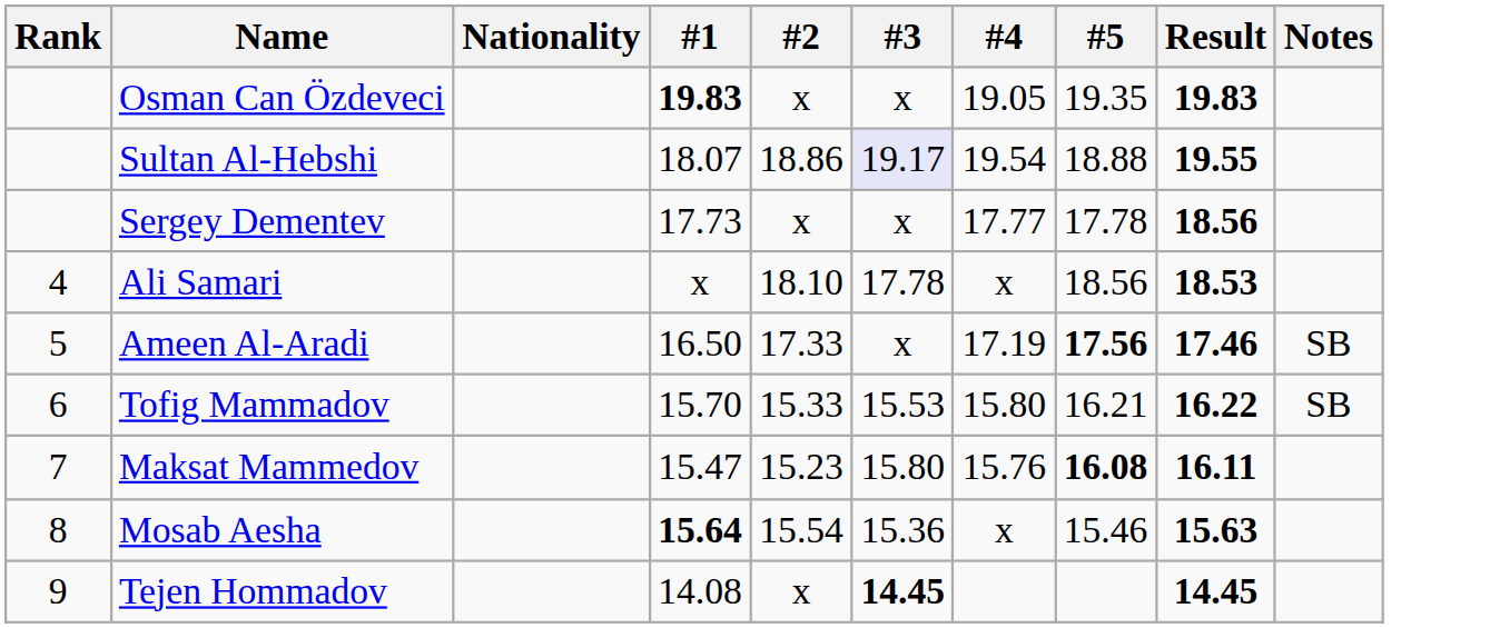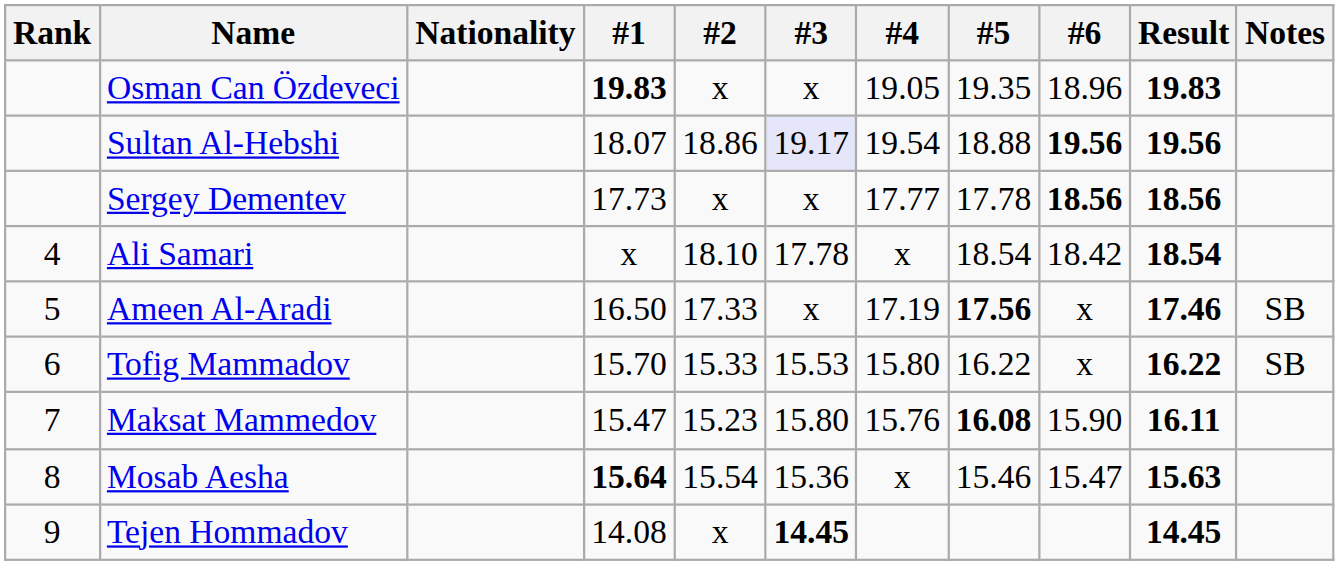+ column: #6 | 18.96 | 19.56 | 18.56 | 18.42 | x | x | 15.90 | 15.47
Sultan Al-Hebshi | Result: 19.55 -> 19.56
Ali Samari | #5: 18.56 -> 18.54
Ali Samari | Result: 18.53 -> 18.54
Tofig Mammadov | #5: 16.21 -> 16.22
